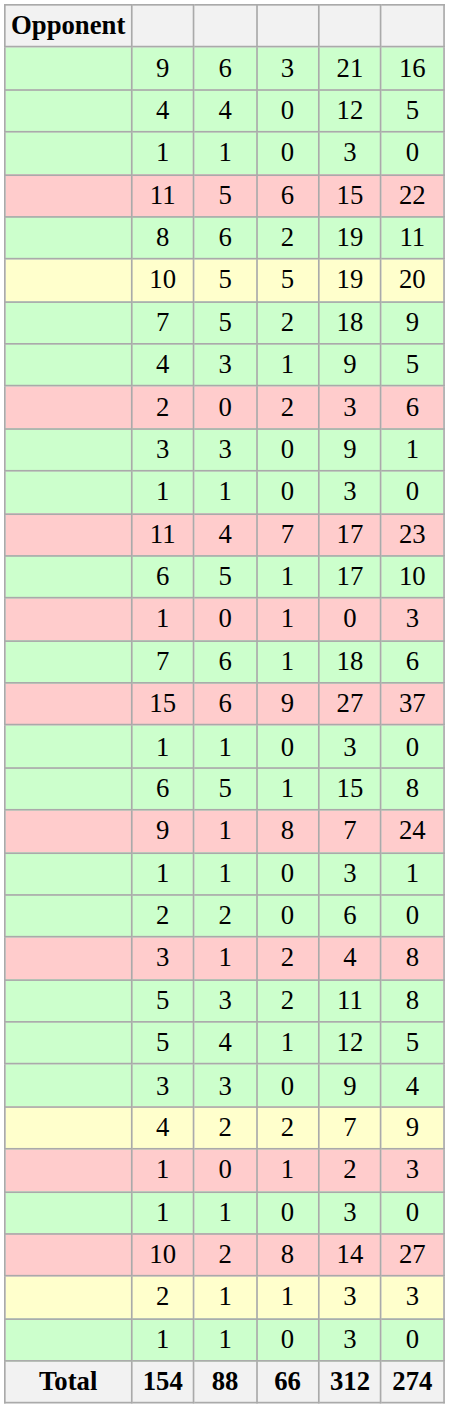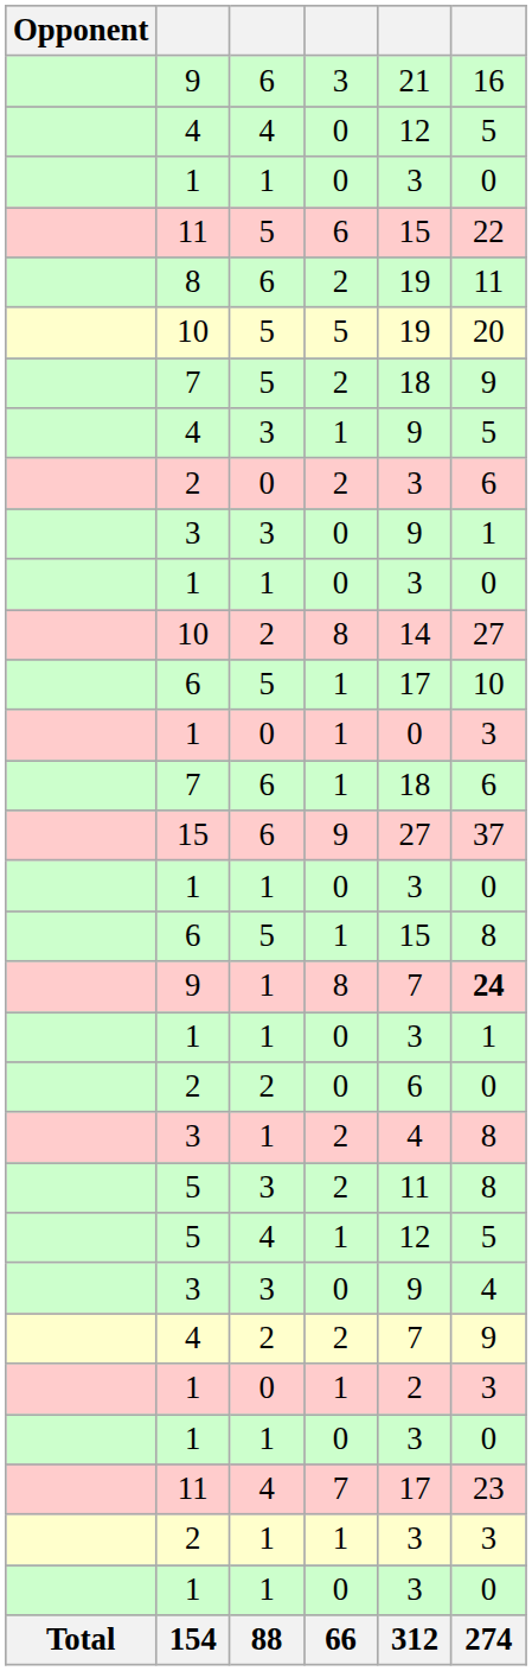rows swapped: 10 / 8 <-> 11 / 7
9 / 8 | column 6: normal -> bold
